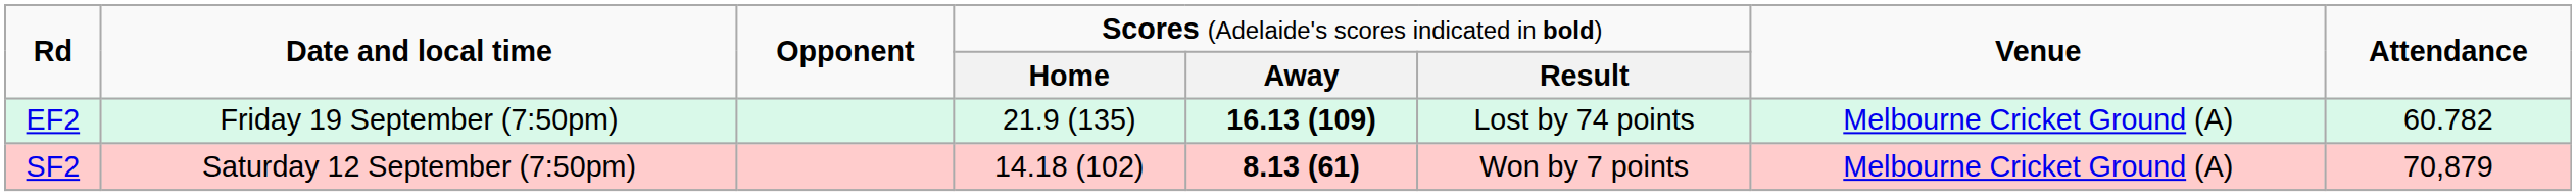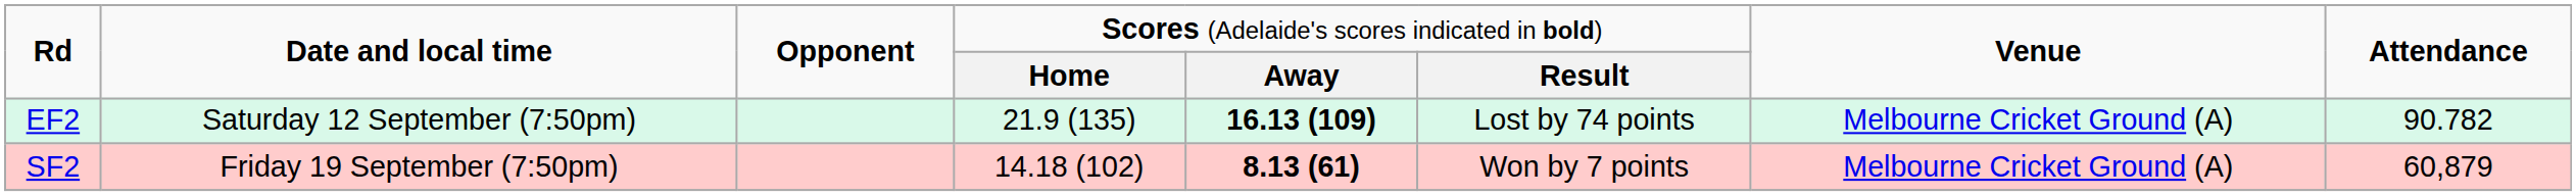EF2 | column 2: Friday 19 September (7:50pm) -> Saturday 12 September (7:50pm)
EF2 | column 8: 60.782 -> 90.782
SF2 | column 2: Saturday 12 September (7:50pm) -> Friday 19 September (7:50pm)
SF2 | column 8: 70,879 -> 60,879
